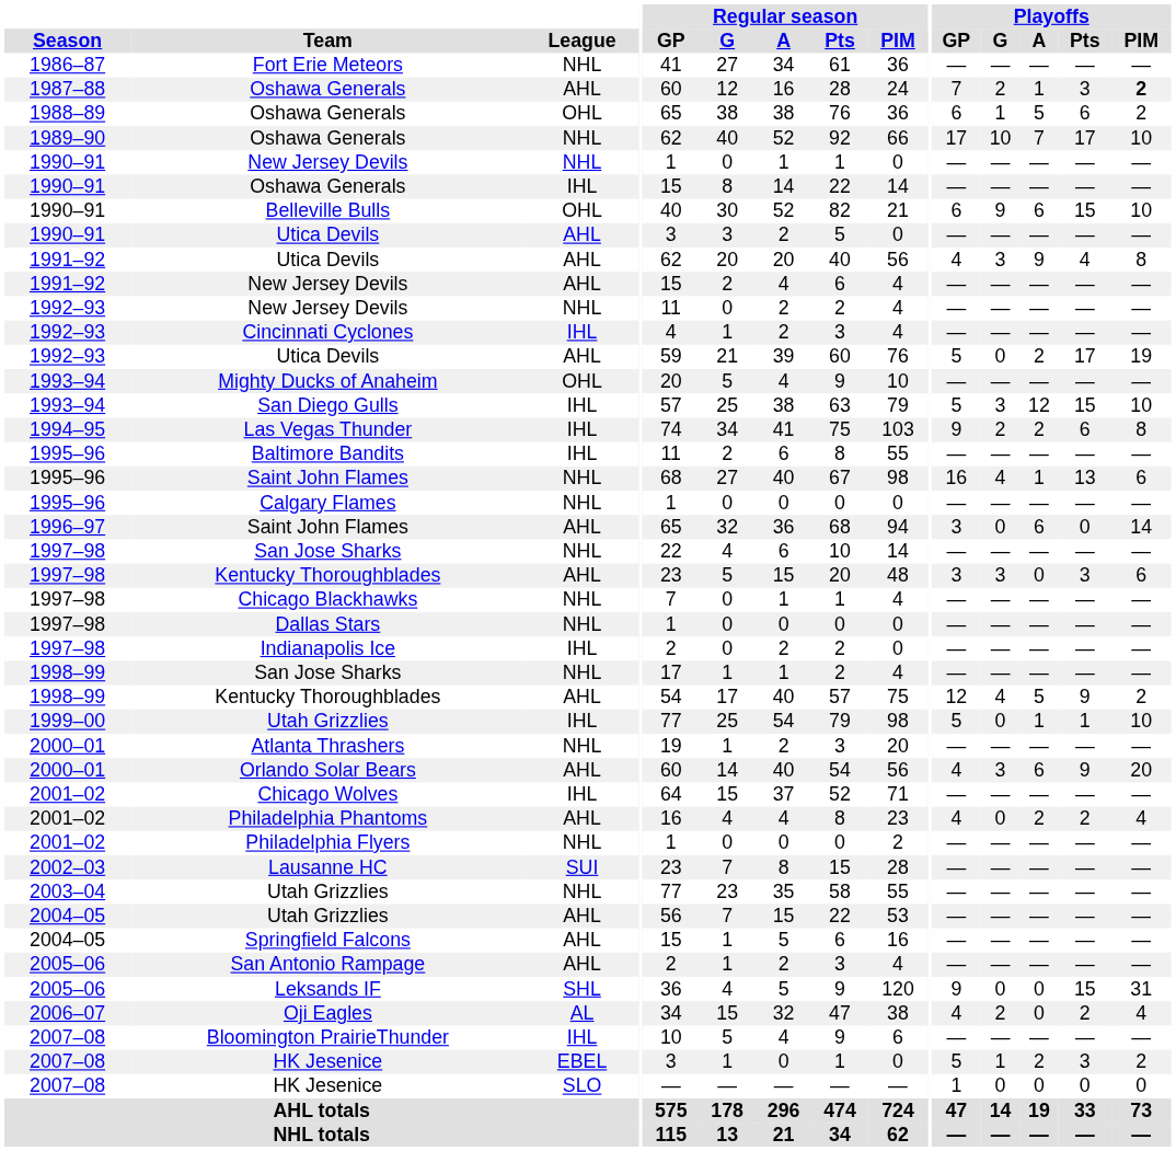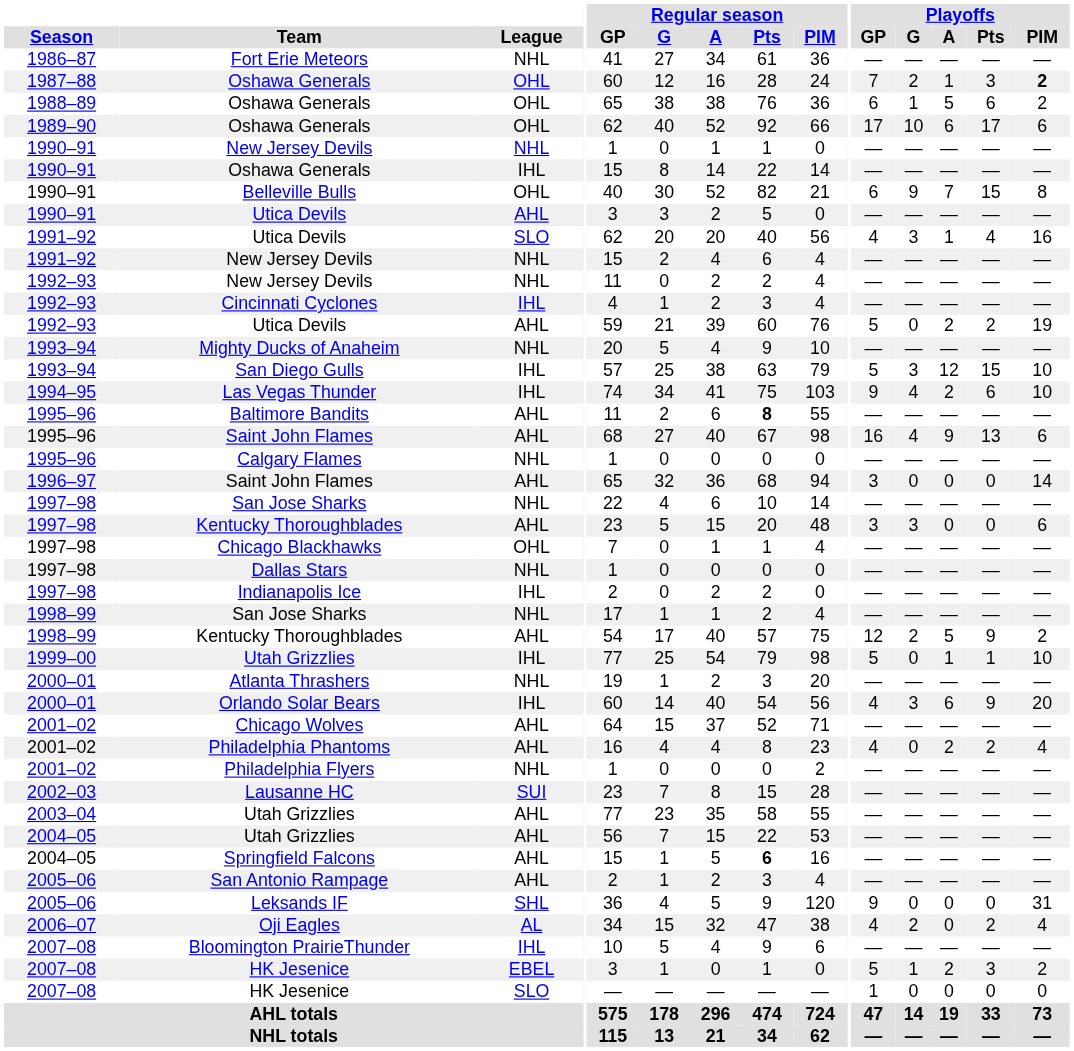1987–88 / Oshawa Generals | League: AHL -> OHL
1989–90 / Oshawa Generals | League: NHL -> OHL
1989–90 / Oshawa Generals | Playoffs / A: 7 -> 6
1989–90 / Oshawa Generals | Playoffs / PIM: 10 -> 6
Belleville Bulls | Playoffs / A: 6 -> 7
Belleville Bulls | Playoffs / PIM: 10 -> 8
1991–92 / Utica Devils | League: AHL -> SLO
1991–92 / Utica Devils | Playoffs / A: 9 -> 1
1991–92 / Utica Devils | Playoffs / PIM: 8 -> 16
1991–92 / New Jersey Devils | League: AHL -> NHL
1992–93 / Utica Devils | Playoffs / Pts: 17 -> 2
Mighty Ducks of Anaheim | League: OHL -> NHL
Las Vegas Thunder | Playoffs / G: 2 -> 4
Las Vegas Thunder | Playoffs / PIM: 8 -> 10
Baltimore Bandits | League: IHL -> AHL
Baltimore Bandits | Regular season / Pts: normal -> bold
1995–96 / Saint John Flames | League: NHL -> AHL
1995–96 / Saint John Flames | Playoffs / A: 1 -> 9
1996–97 / Saint John Flames | Playoffs / A: 6 -> 0
1997–98 / Kentucky Thoroughblades | Playoffs / Pts: 3 -> 0
Chicago Blackhawks | League: NHL -> OHL
1998–99 / Kentucky Thoroughblades | Playoffs / G: 4 -> 2
Orlando Solar Bears | League: AHL -> IHL
Chicago Wolves | League: IHL -> AHL
2003–04 / Utah Grizzlies | League: NHL -> AHL
Springfield Falcons | Regular season / Pts: normal -> bold
Leksands IF | Playoffs / Pts: 15 -> 0
